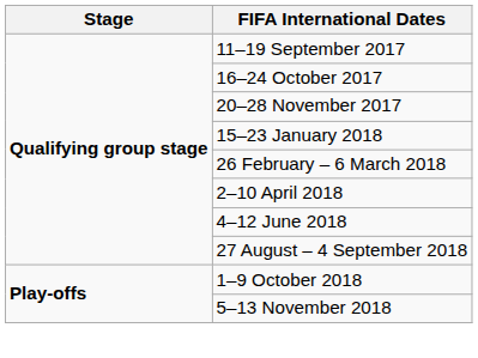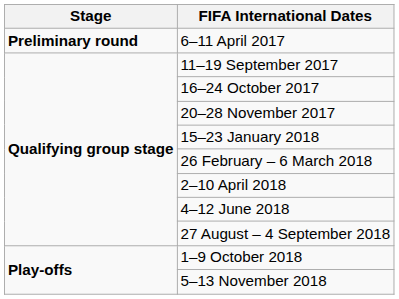+ row: Preliminary round | 6–11 April 2017
